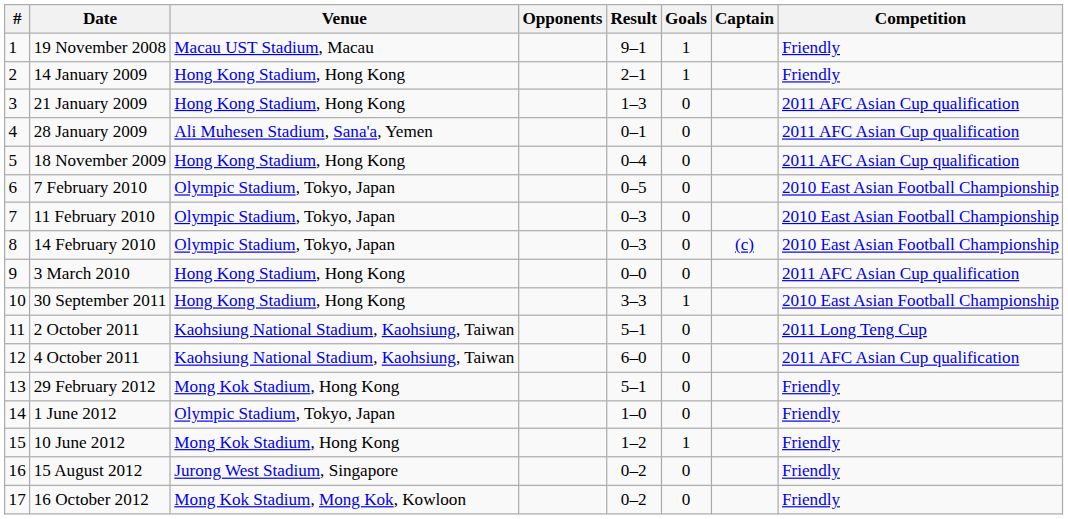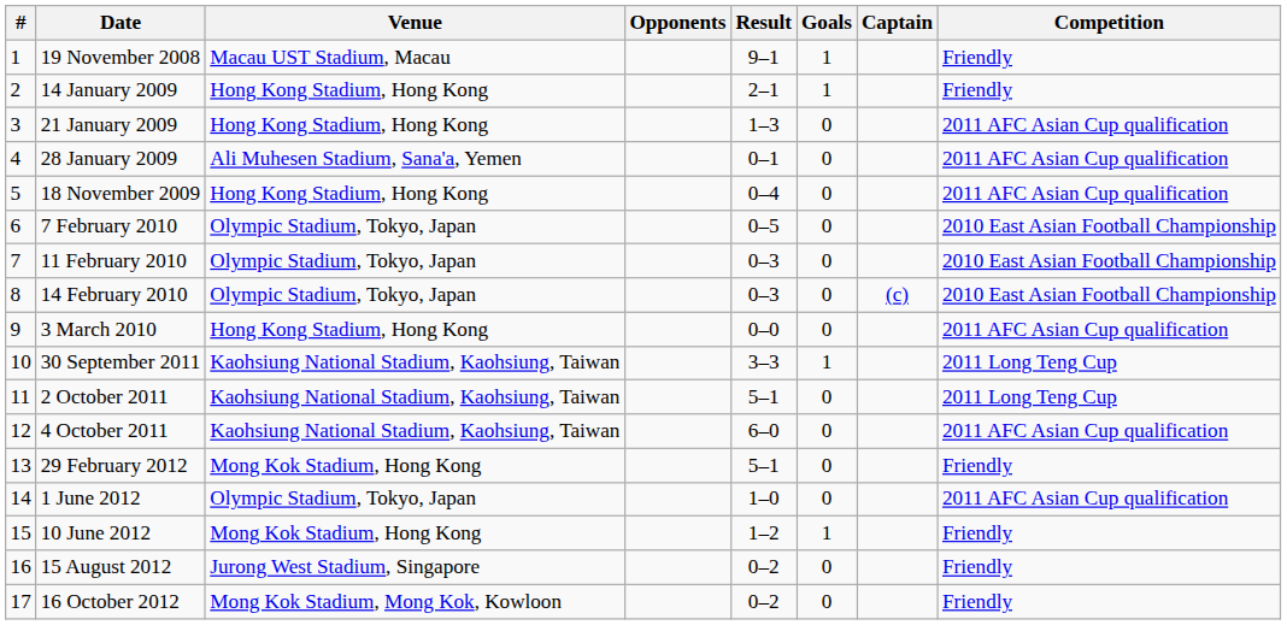30 September 2011 | Venue: Hong Kong Stadium, Hong Kong -> Kaohsiung National Stadium, Kaohsiung, Taiwan
30 September 2011 | Competition: 2010 East Asian Football Championship -> 2011 Long Teng Cup
1 June 2012 | Competition: Friendly -> 2011 AFC Asian Cup qualification
